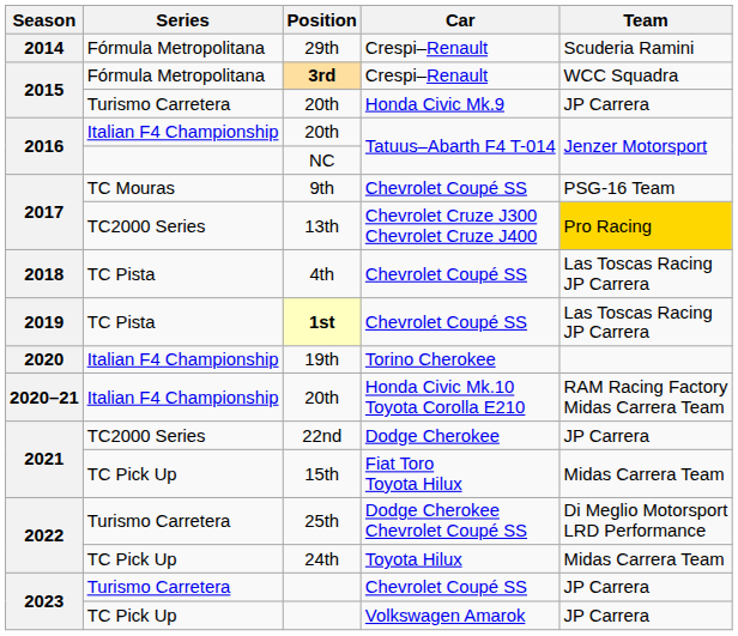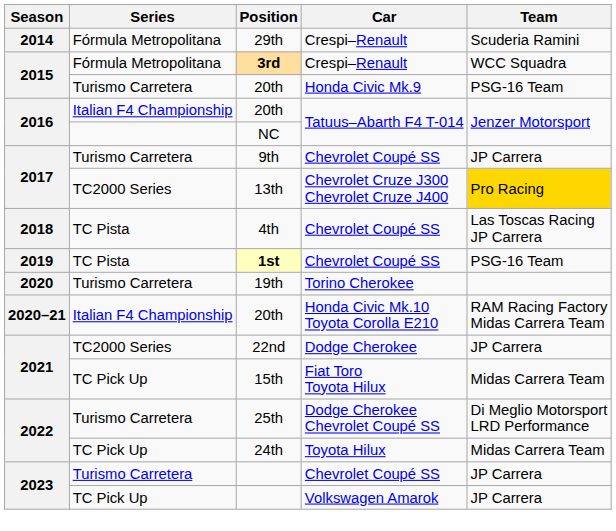20th / Honda Civic Mk.9 | Team: JP Carrera -> PSG-16 Team
9th | Series: TC Mouras -> Turismo Carretera
9th | Team: PSG-16 Team -> JP Carrera
1st | Team: Las Toscas Racing JP Carrera -> PSG-16 Team
19th | Series: Italian F4 Championship -> Turismo Carretera
